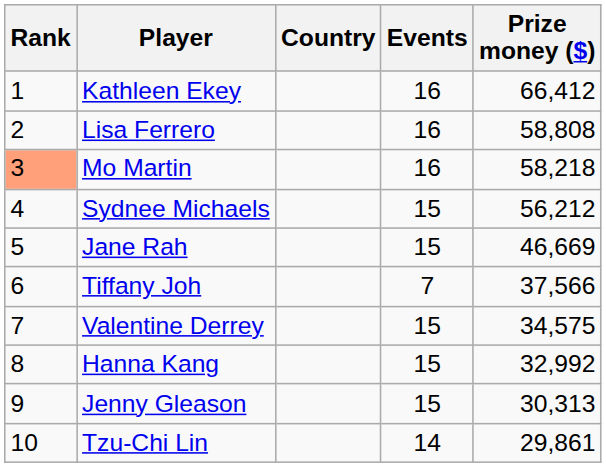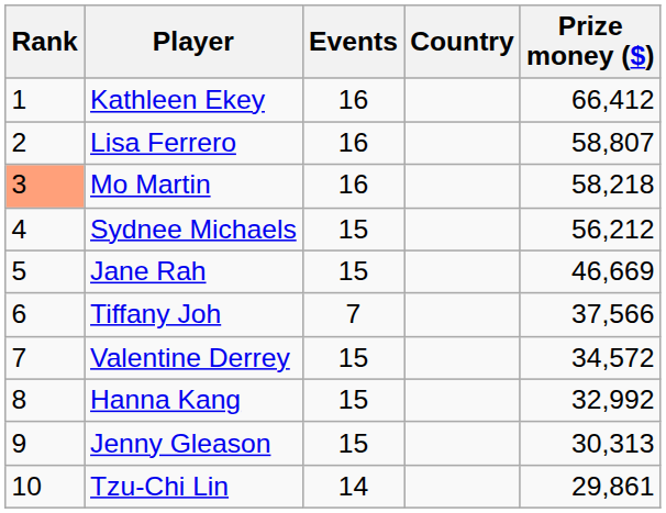columns swapped: Country <-> Events
Lisa Ferrero | Prize money ($): 58,808 -> 58,807
Valentine Derrey | Prize money ($): 34,575 -> 34,572
